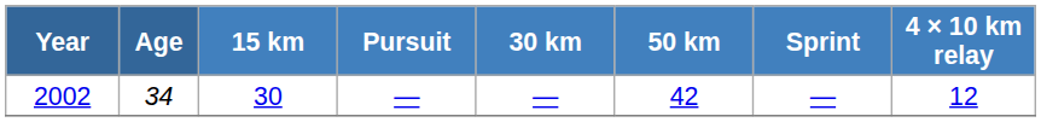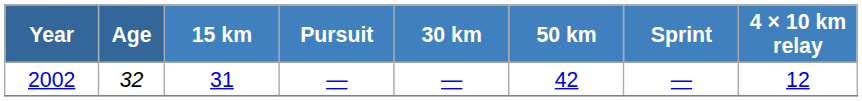2002 | Age: 34 -> 32
2002 | 15 km: 30 -> 31
